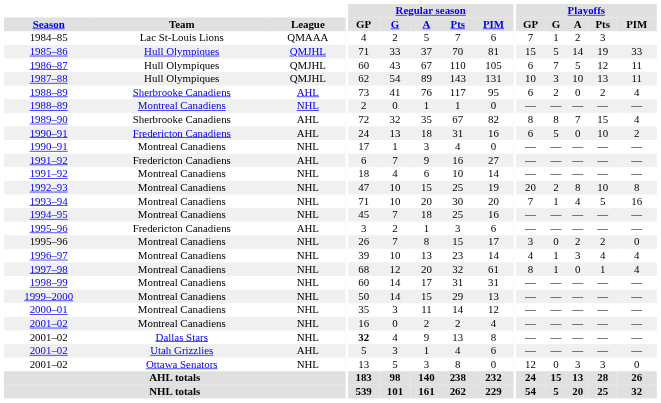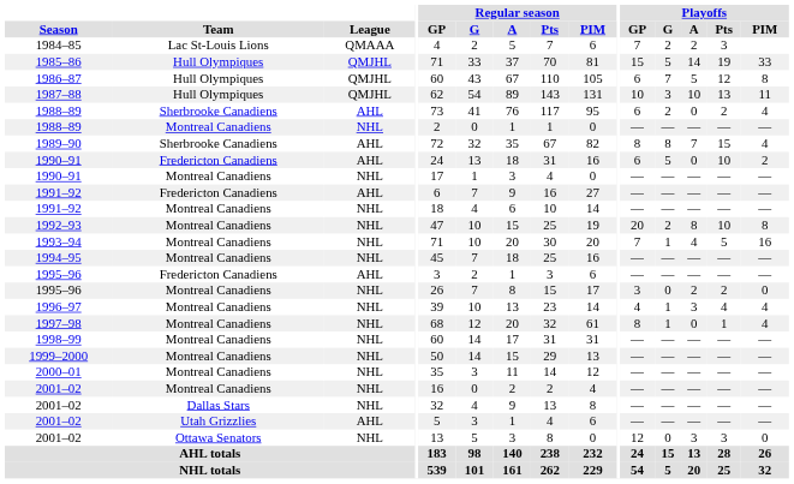1984–85 | Playoffs / G: 1 -> 2
1986–87 | Playoffs / PIM: 11 -> 8
2001–02 / Dallas Stars | Regular season / GP: bold -> normal
